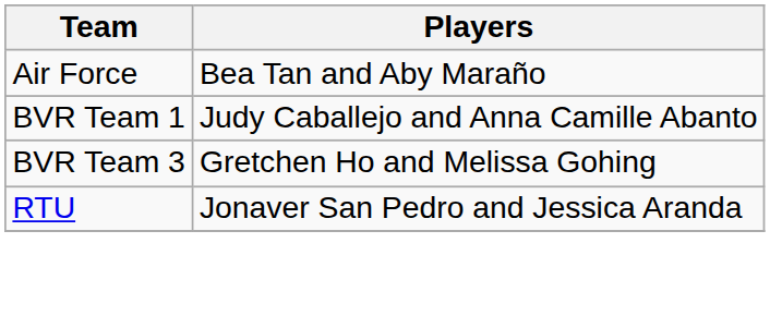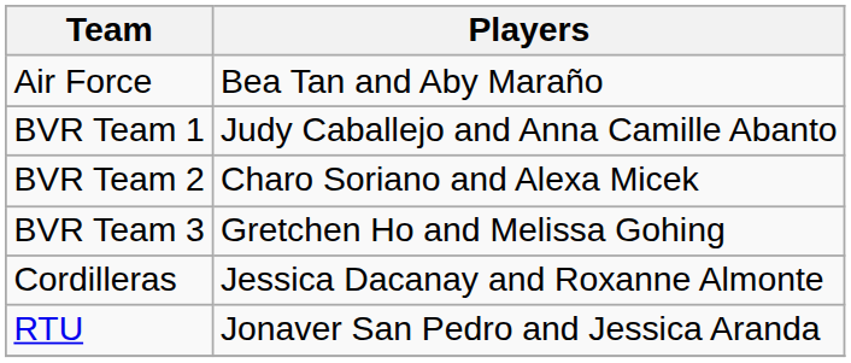+ row: BVR Team 2 | Charo Soriano and Alexa Micek
+ row: Cordilleras | Jessica Dacanay and Roxanne Almonte
